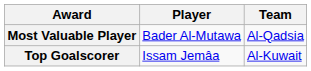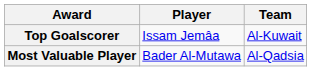rows swapped: Most Valuable Player <-> Top Goalscorer
